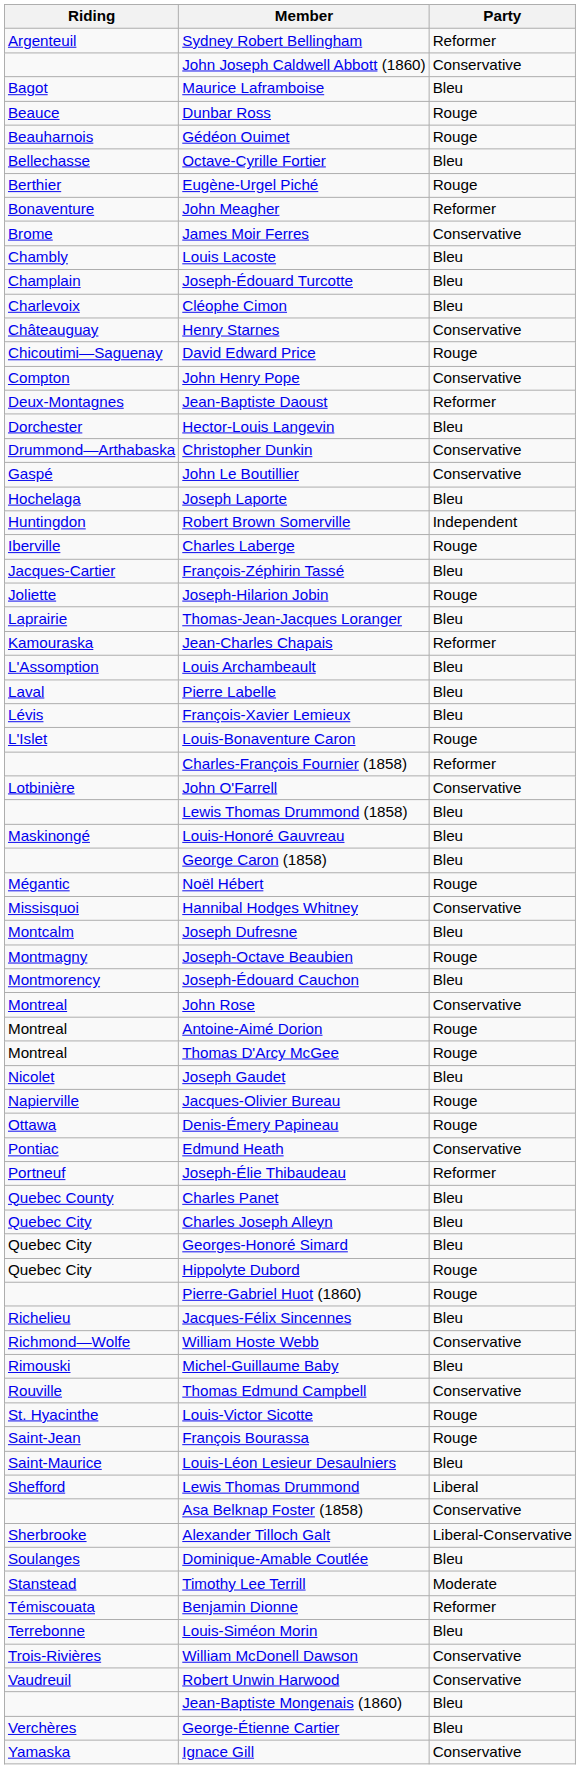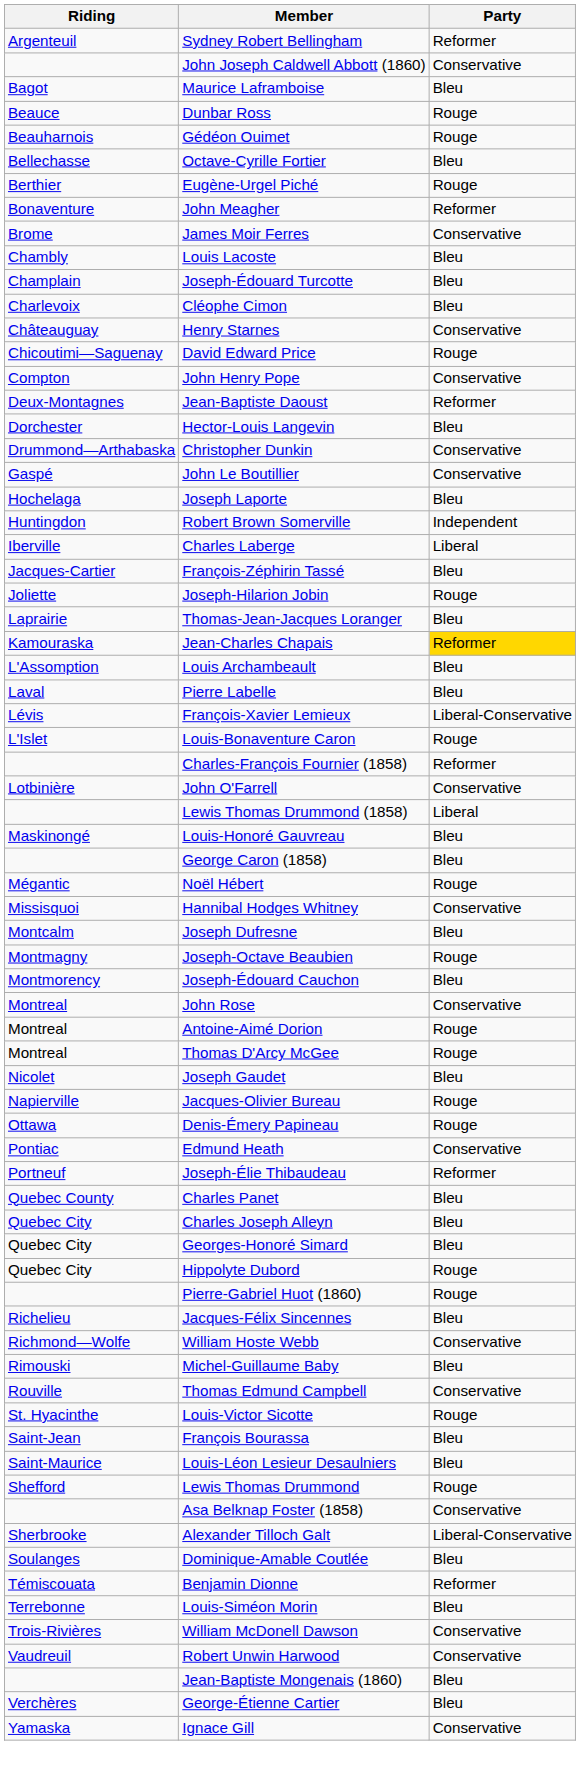Charles Laberge | Party: Rouge -> Liberal
Jean-Charles Chapais | Party: no background -> gold background
François-Xavier Lemieux | Party: Bleu -> Liberal-Conservative
Lewis Thomas Drummond (1858) | Party: Bleu -> Liberal
François Bourassa | Party: Rouge -> Bleu
Lewis Thomas Drummond | Party: Liberal -> Rouge
- row: Stanstead | Timothy Lee Terrill | Moderate
